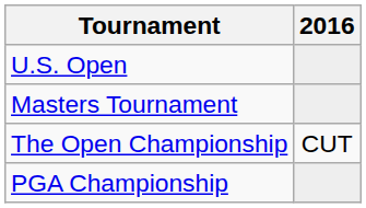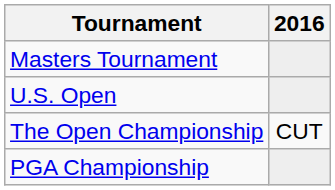rows swapped: Masters Tournament <-> U.S. Open
